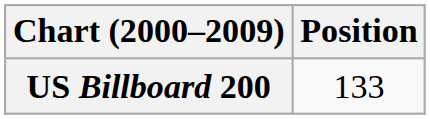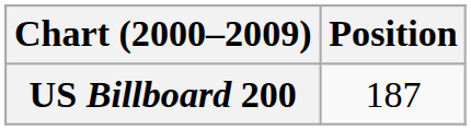US Billboard 200 | Position: 133 -> 187
